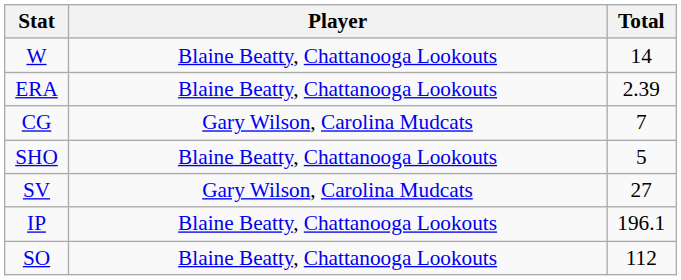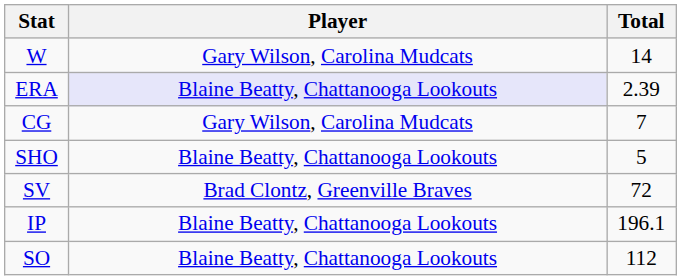W | Player: Blaine Beatty, Chattanooga Lookouts -> Gary Wilson, Carolina Mudcats
ERA | Player: no background -> lavender background
SV | Player: Gary Wilson, Carolina Mudcats -> Brad Clontz, Greenville Braves
SV | Total: 27 -> 72
